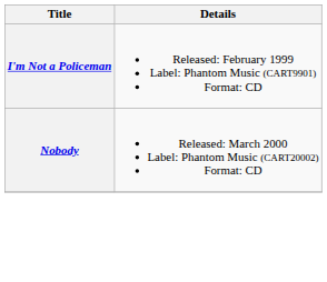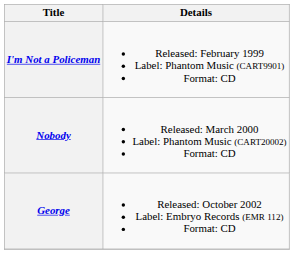+ row: George | Released: October 2002 Label: Embryo Records (EMR 112) Format: CD
